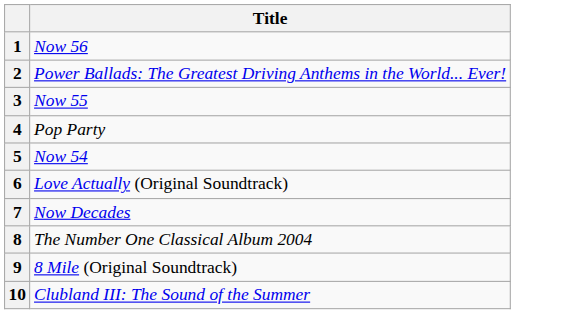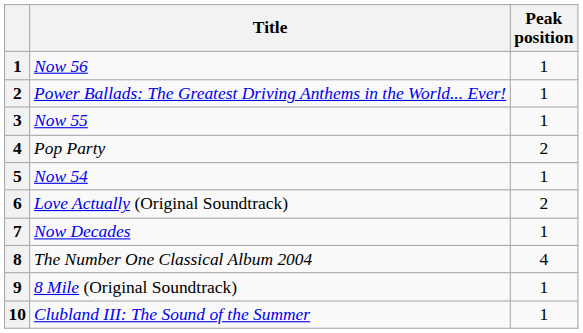+ column: Peak position | 1 | 1 | 1 | 2 | 1 | 2 | 1 | 4 | 1 | 1
